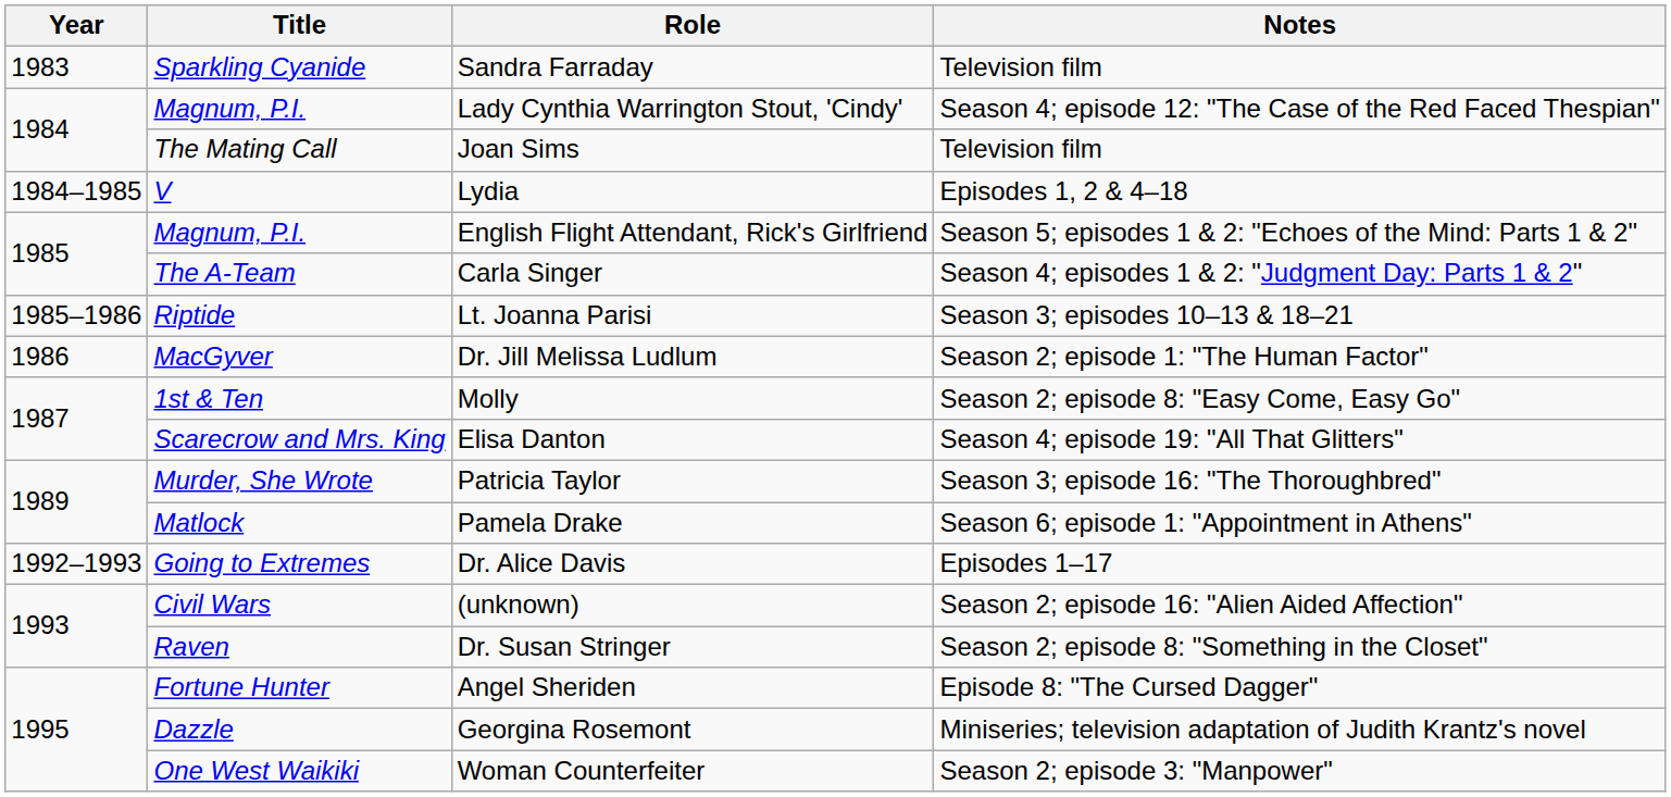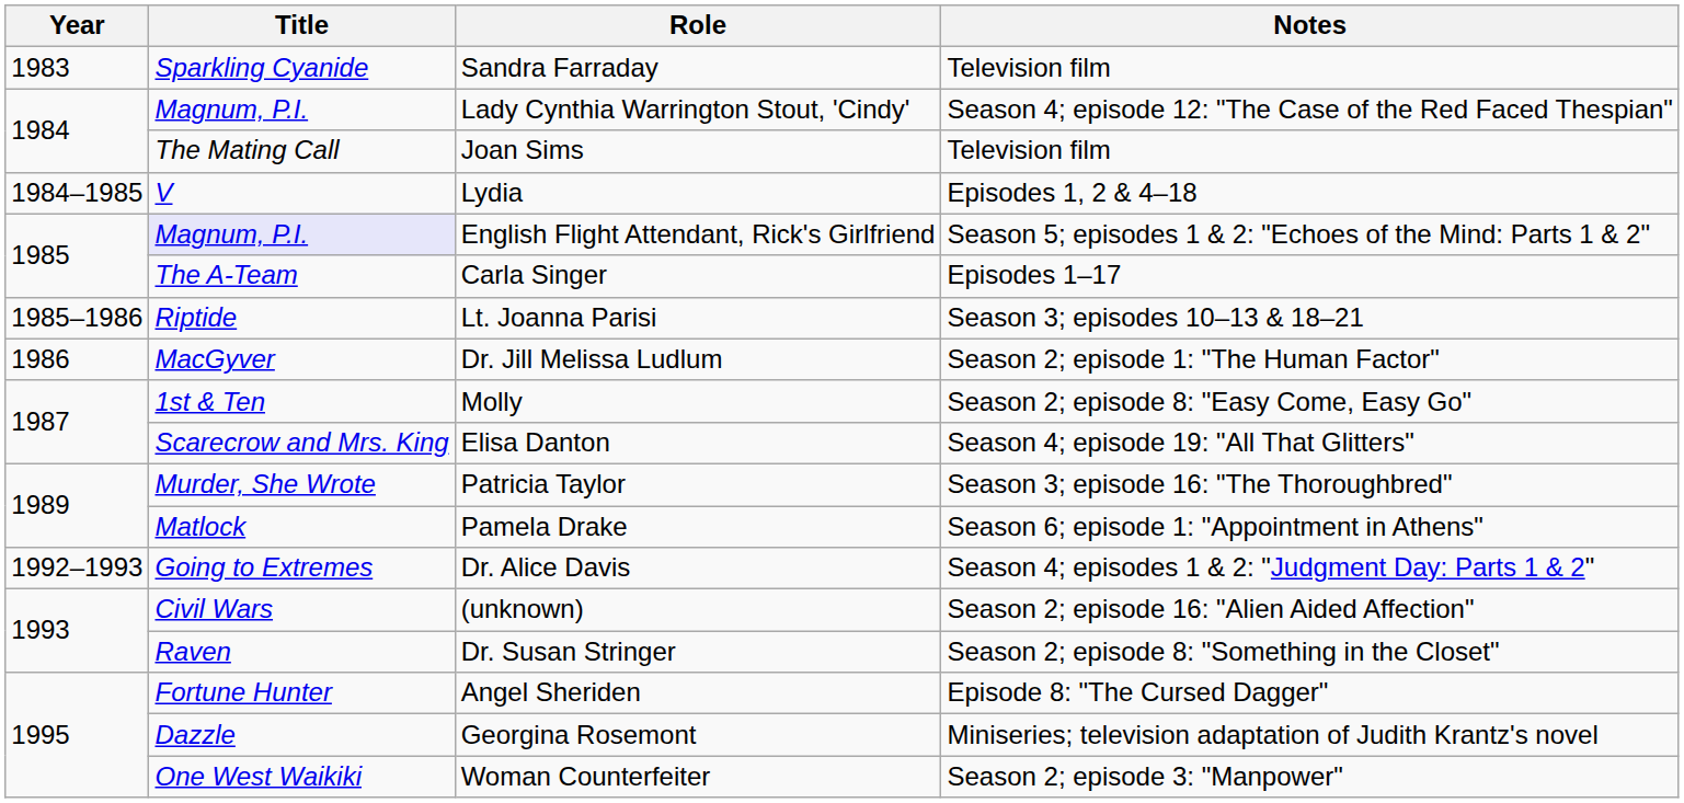English Flight Attendant, Rick's Girlfriend | Title: no background -> lavender background
Carla Singer | Notes: Season 4; episodes 1 & 2: "Judgment Day: Parts 1 & 2" -> Episodes 1–17
Dr. Alice Davis | Notes: Episodes 1–17 -> Season 4; episodes 1 & 2: "Judgment Day: Parts 1 & 2"
